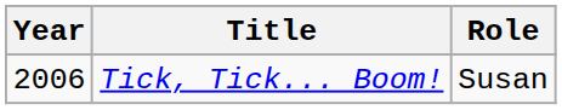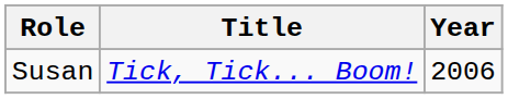columns swapped: Year <-> Role
